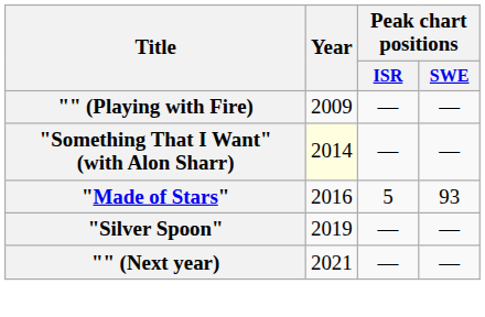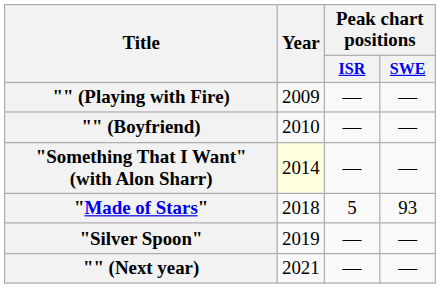+ row: "" (Boyfriend) | 2010 | — | —
"Made of Stars" | Year: 2016 -> 2018
